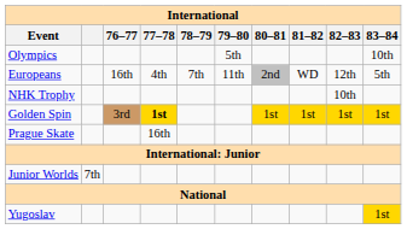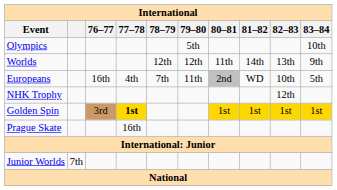+ row: Worlds | 12th | 12th | 11th | 14th | 13th | 9th
Europeans | 82–83: 12th -> 10th
NHK Trophy | 82–83: 10th -> 12th
- row: Yugoslav | 1st
